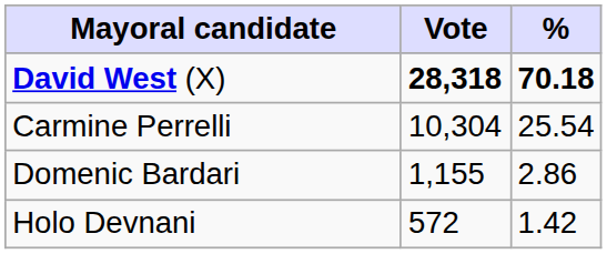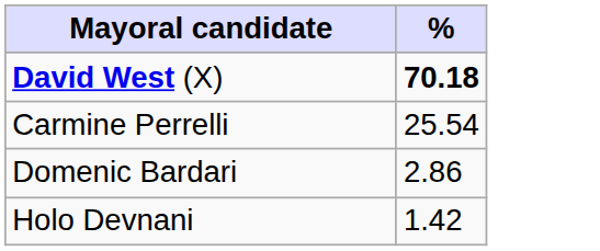- column: Vote | 28,318 | 10,304 | 1,155 | 572
